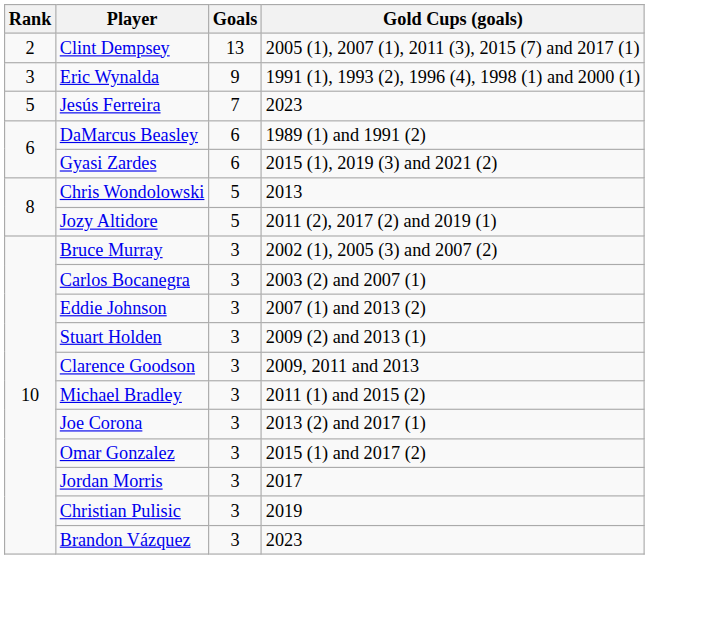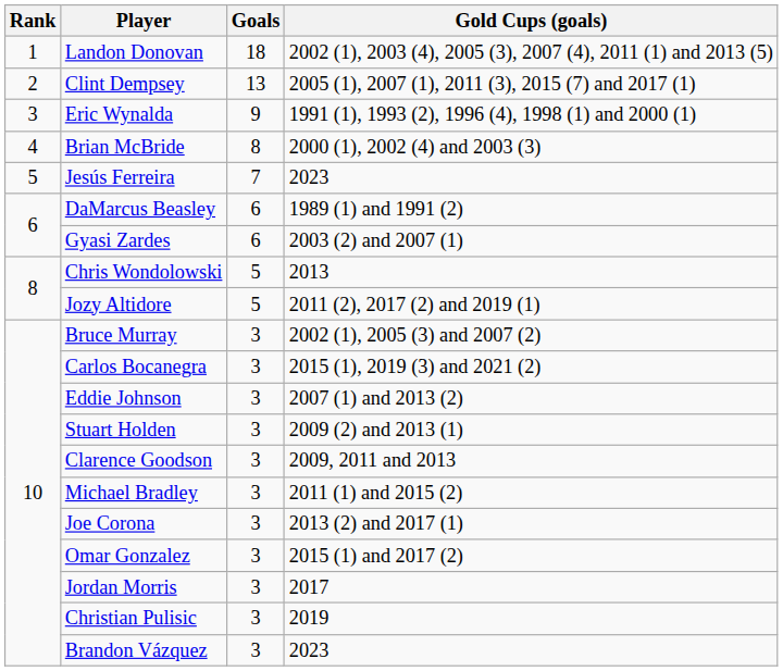+ row: 1 | Landon Donovan | 18 | 2002 (1), 2003 (4), 2005 (3), 2007 (4), 2011 (1) and 2013 (5)
+ row: 4 | Brian McBride | 8 | 2000 (1), 2002 (4) and 2003 (3)
Gyasi Zardes | Gold Cups (goals): 2015 (1), 2019 (3) and 2021 (2) -> 2003 (2) and 2007 (1)
Carlos Bocanegra | Gold Cups (goals): 2003 (2) and 2007 (1) -> 2015 (1), 2019 (3) and 2021 (2)
